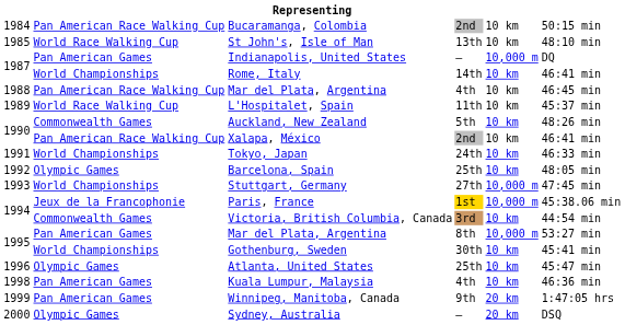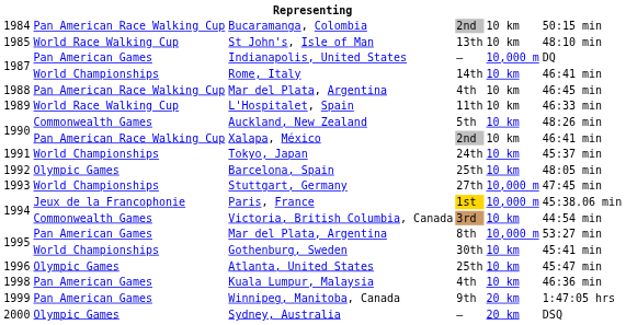L'Hospitalet, Spain | column 6: 45:37 min -> 46:33 min
Tokyo, Japan | column 6: 46:33 min -> 45:37 min
